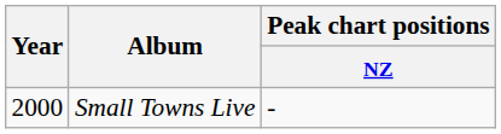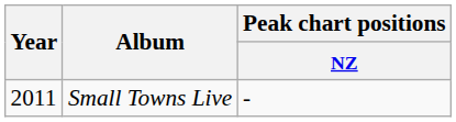Small Towns Live | Year: 2000 -> 2011
